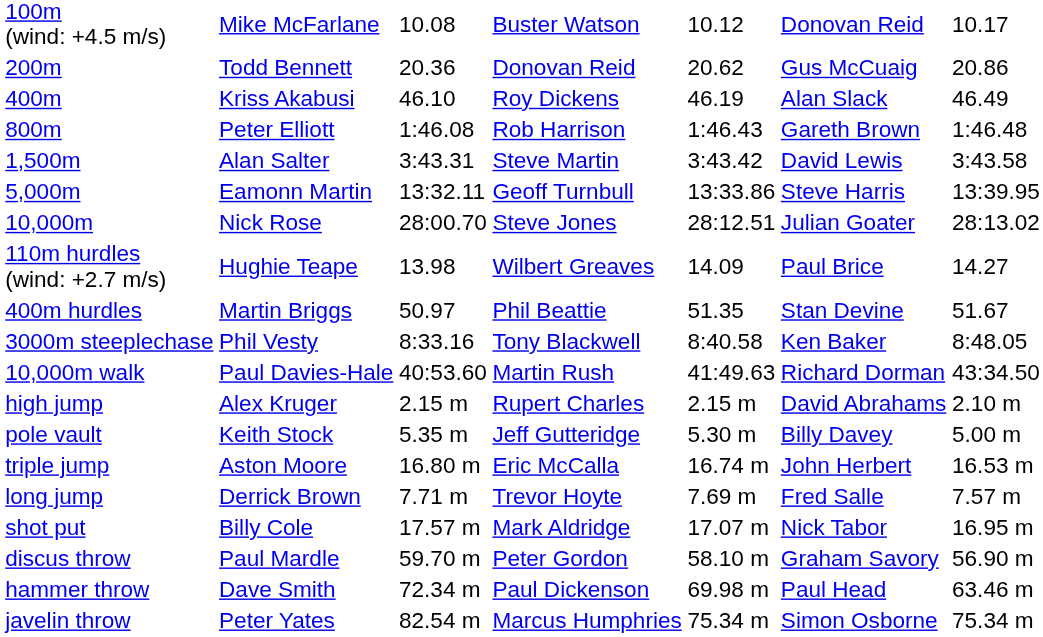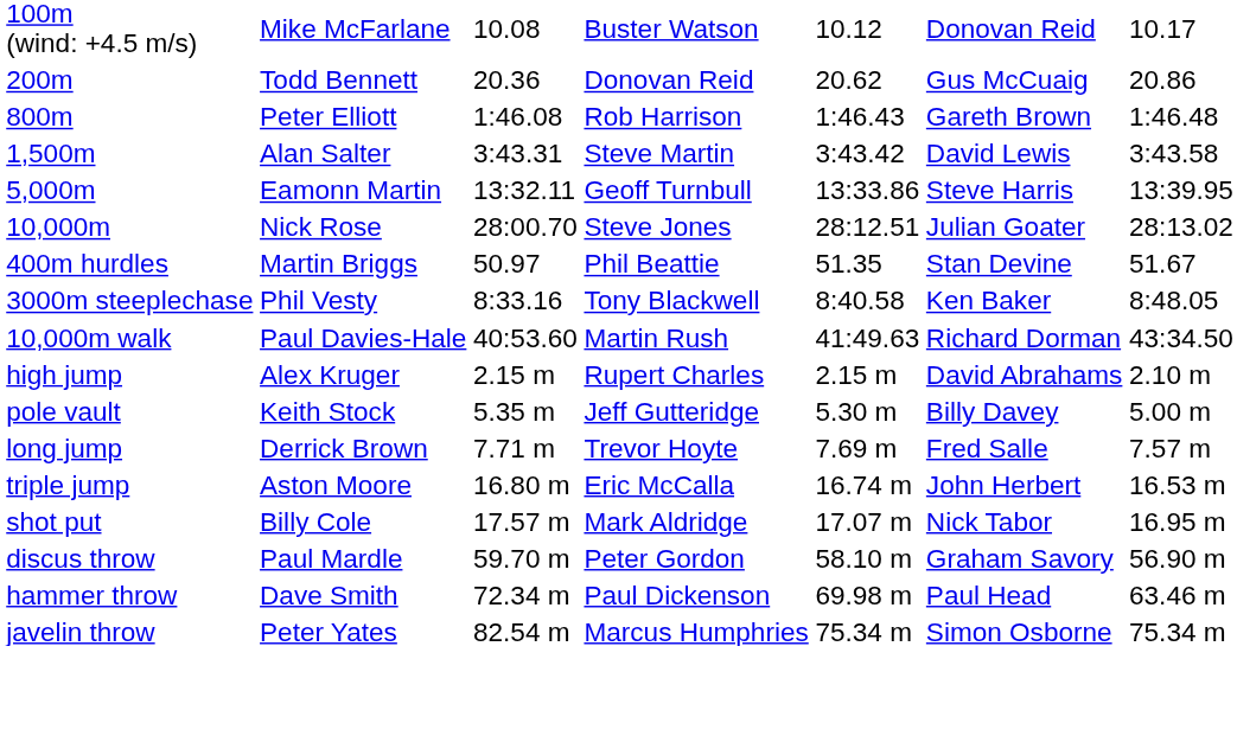- row: 400m | Kriss Akabusi | 46.10 | Roy Dickens | 46.19 | Alan Slack | 46.49
- row: 110m hurdles (wind: +2.7 m/s) | Hughie Teape | 13.98 | Wilbert Greaves | 14.09 | Paul Brice | 14.27
rows swapped: long jump <-> triple jump
